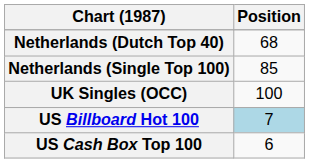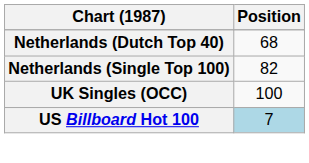Netherlands (Single Top 100) | Position: 85 -> 82
- row: US Cash Box Top 100 | 6
